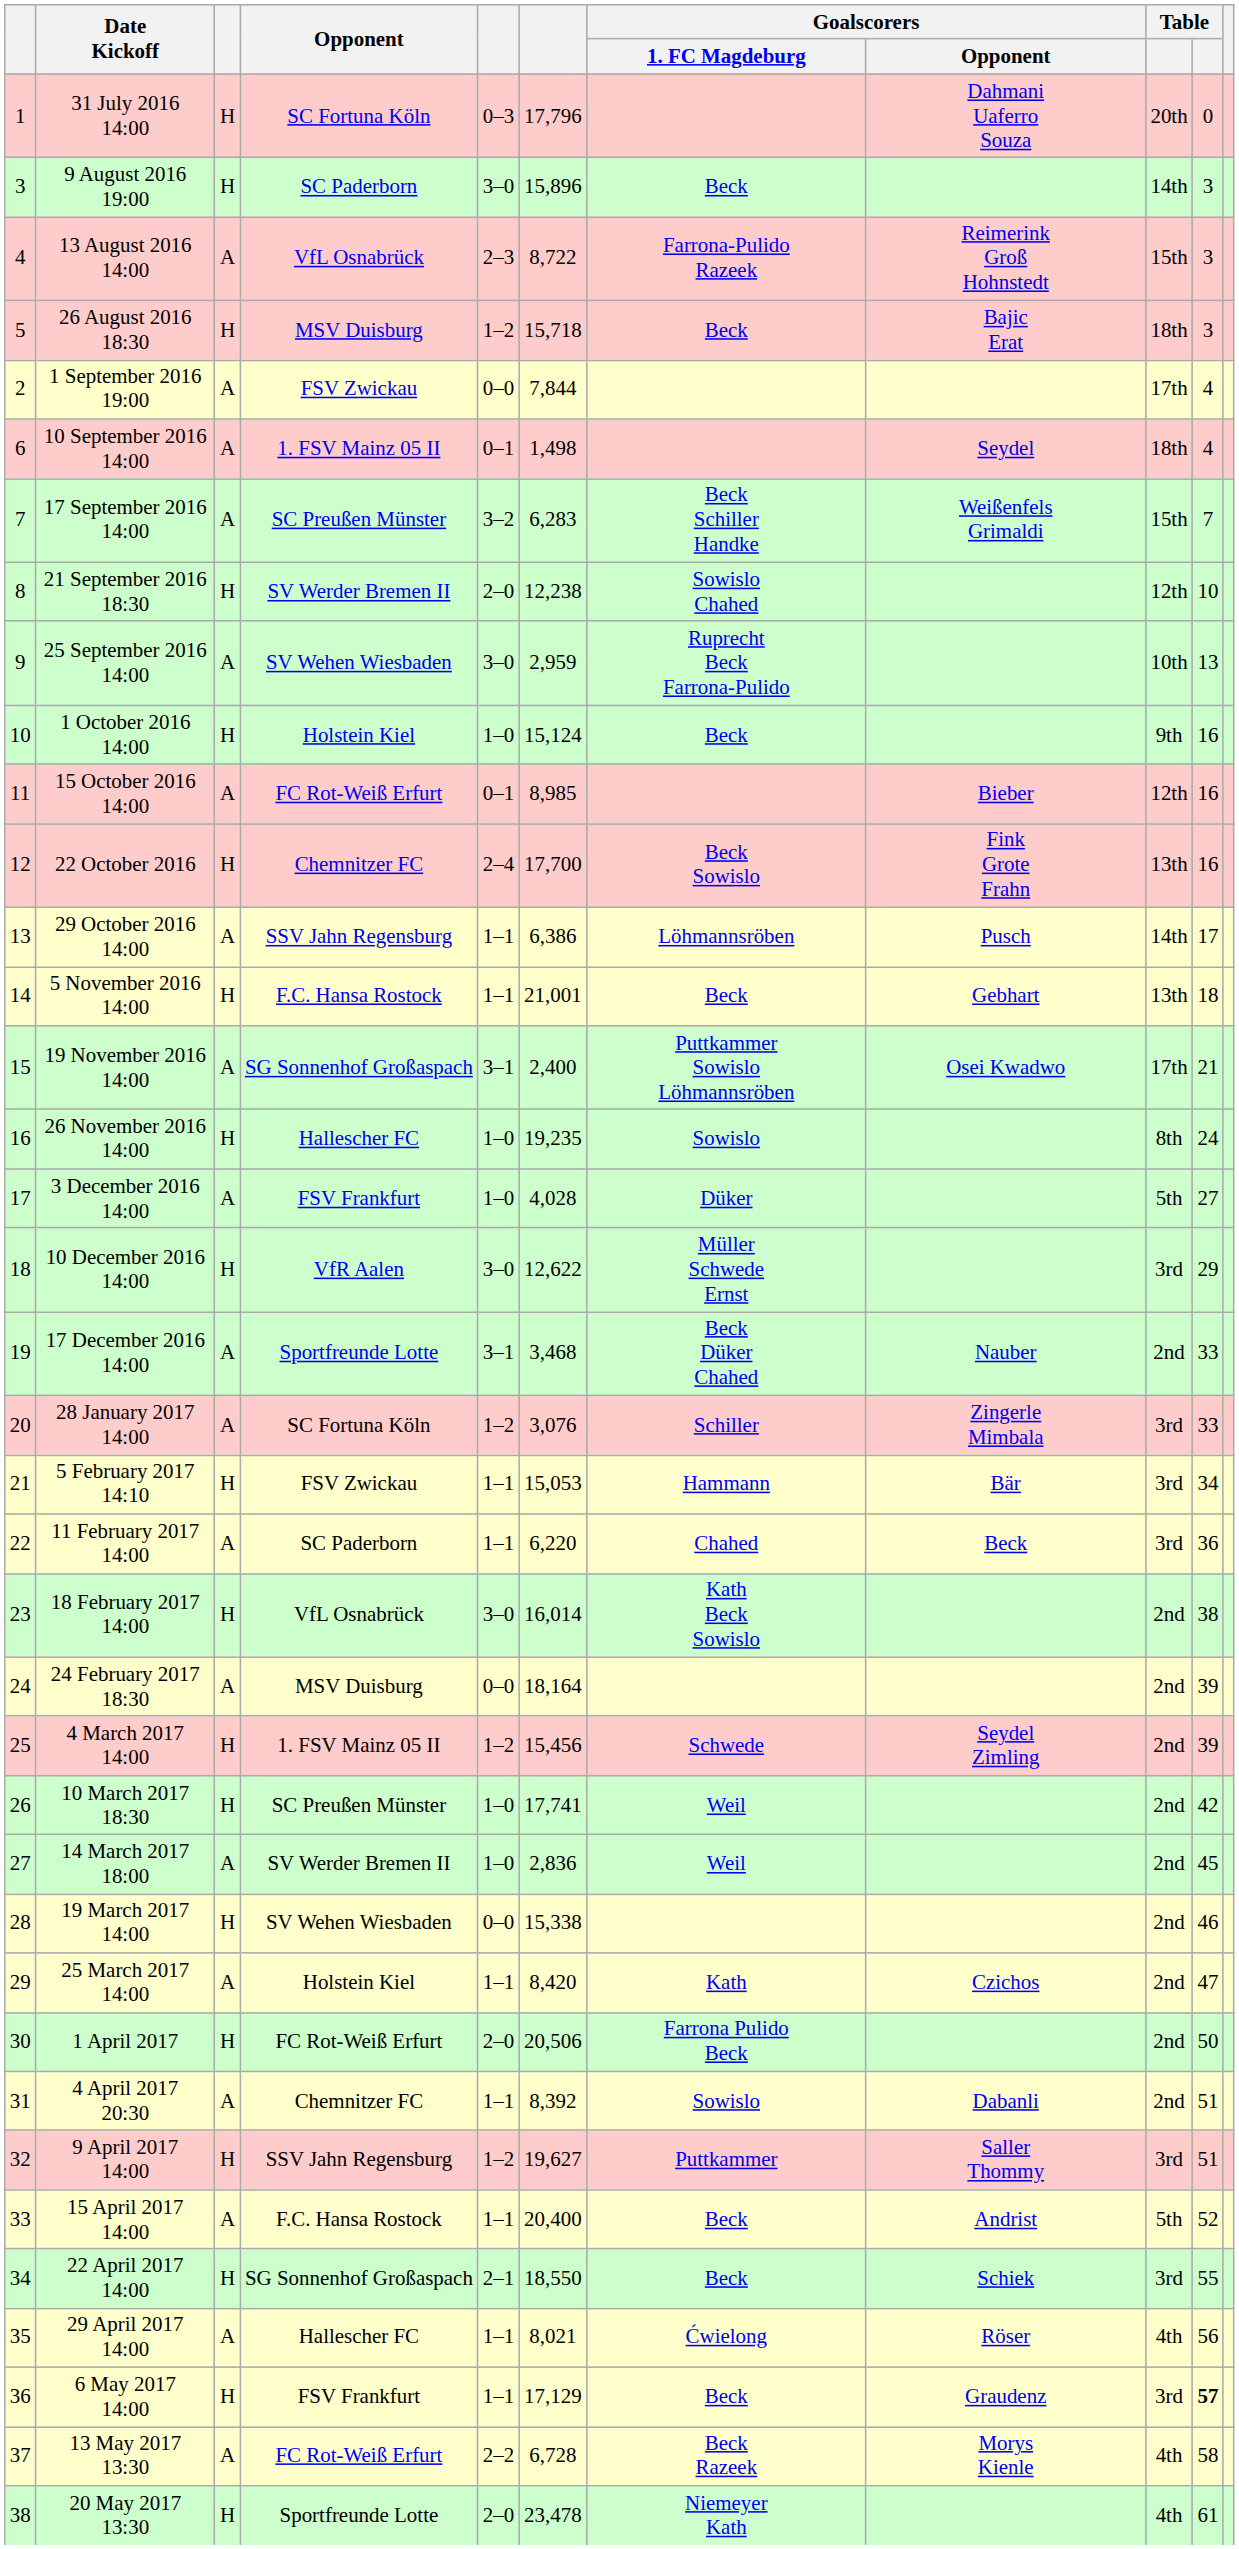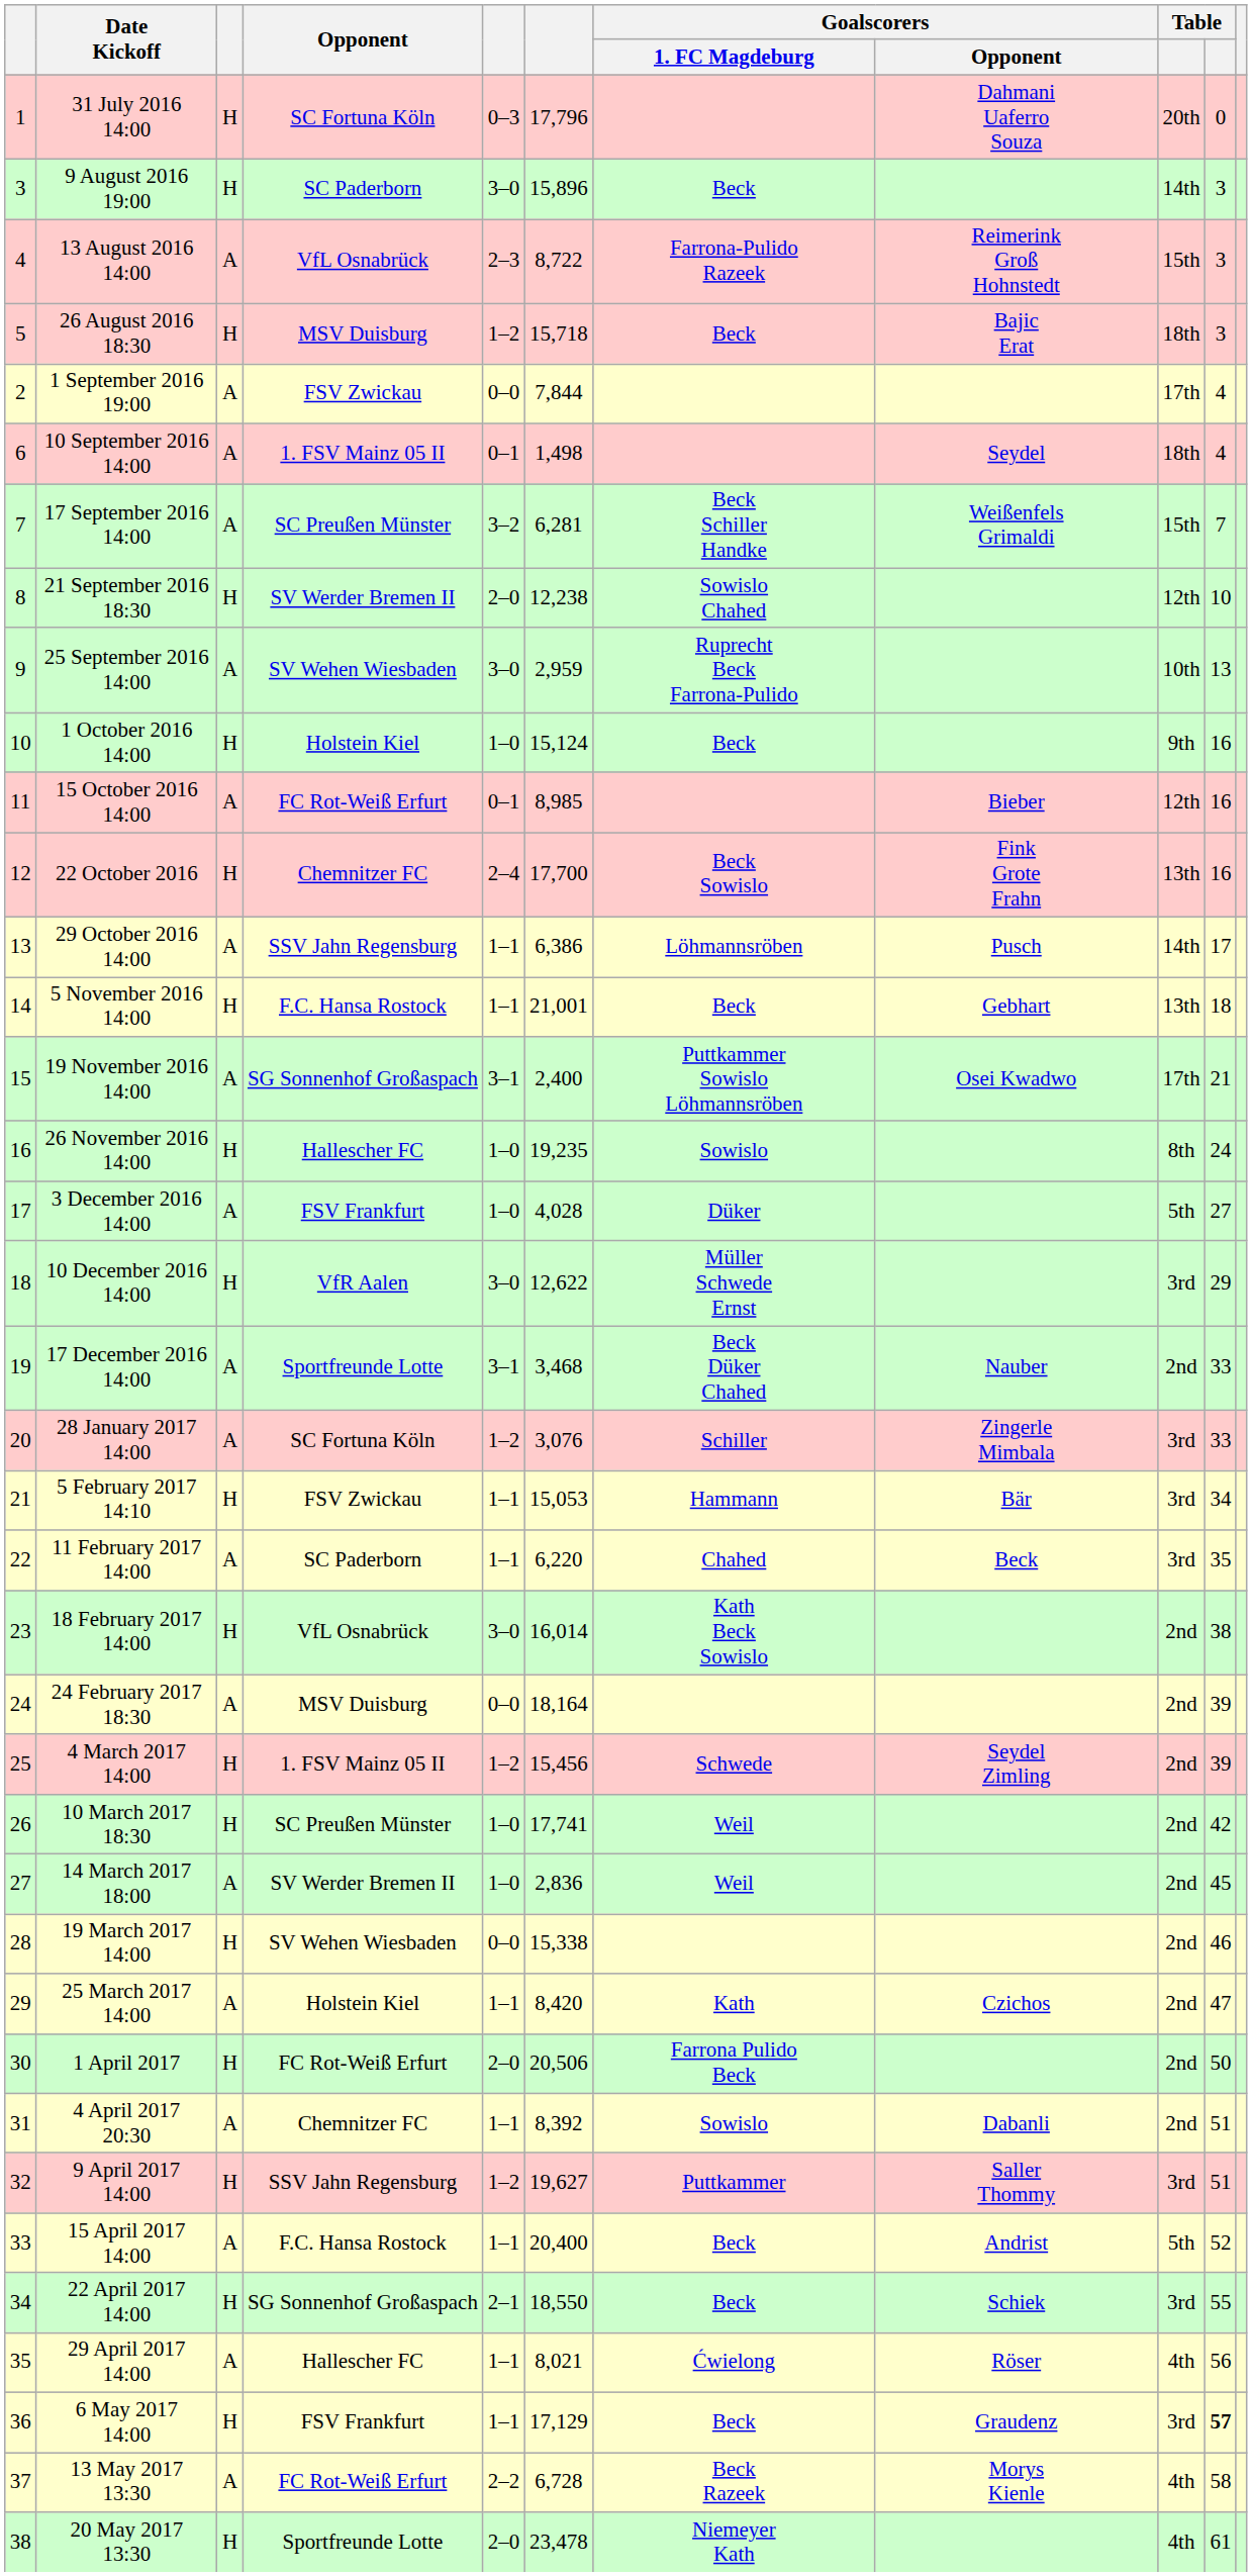17 September 2016 14:00 | column 6: 6,283 -> 6,281
11 February 2017 14:00 | column 10: 36 -> 35
